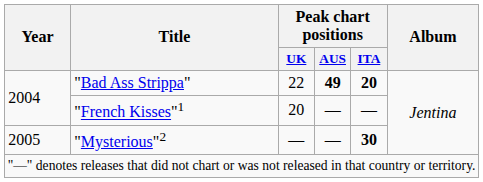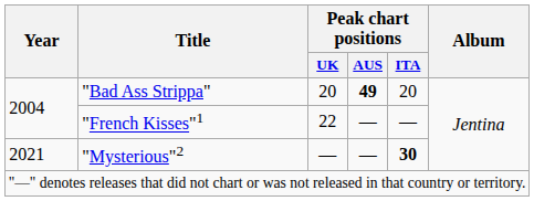"Bad Ass Strippa" | Peak chart positions / UK: 22 -> 20
"Bad Ass Strippa" | Peak chart positions / ITA: bold -> normal
"French Kisses"1 | Peak chart positions / UK: 20 -> 22
"Mysterious"2 | Year: 2005 -> 2021
